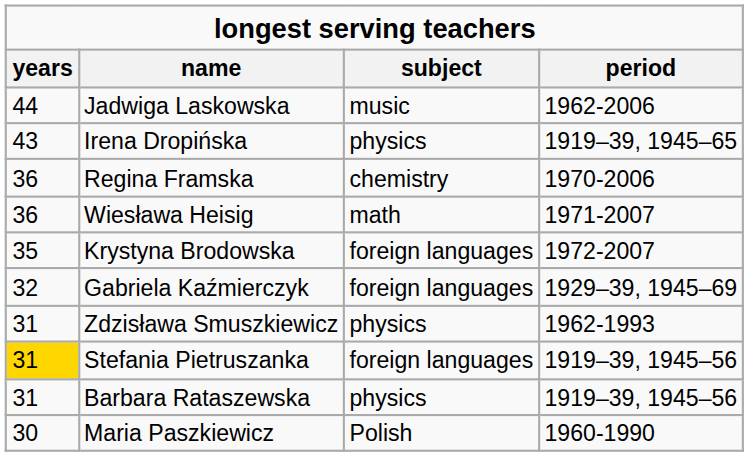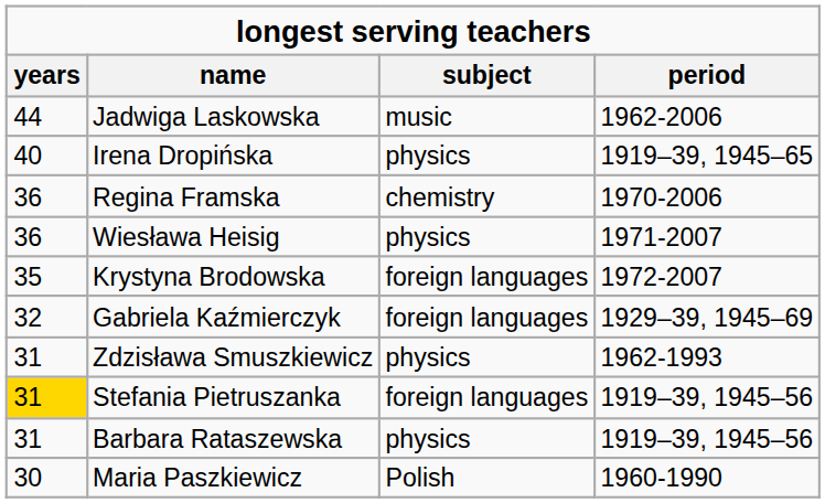Irena Dropińska | years: 43 -> 40
Wiesława Heisig | subject: math -> physics
